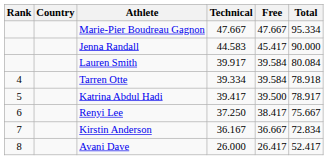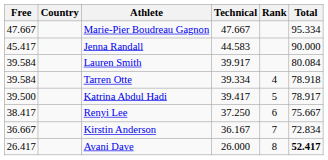columns swapped: Rank <-> Free
Avani Dave | Total: normal -> bold
